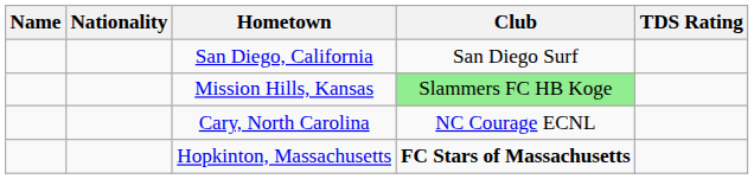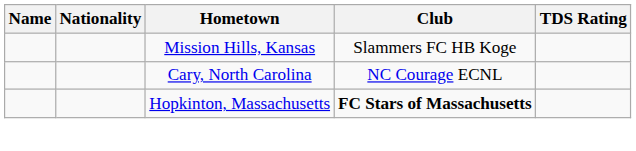- row: San Diego, California | San Diego Surf
Mission Hills, Kansas | Club: lightgreen background -> no background
